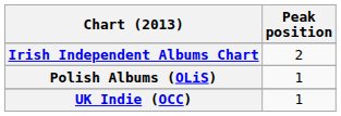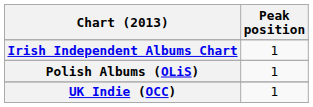Irish Independent Albums Chart | Peak position: 2 -> 1
